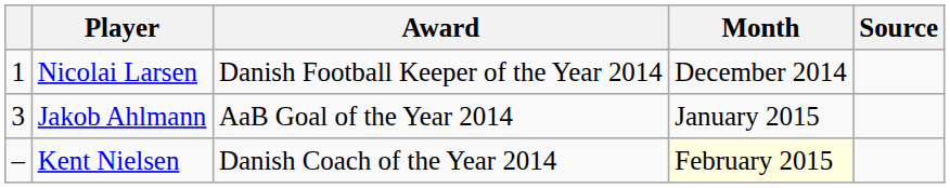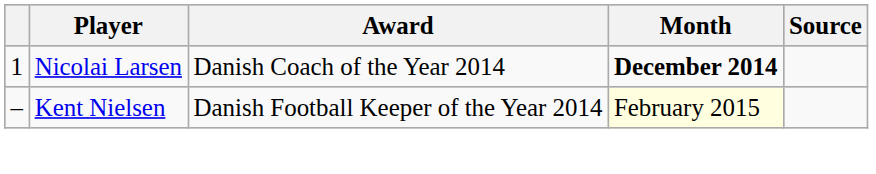Nicolai Larsen | Award: Danish Football Keeper of the Year 2014 -> Danish Coach of the Year 2014
Nicolai Larsen | Month: normal -> bold
- row: 3 | Jakob Ahlmann | AaB Goal of the Year 2014 | January 2015
Kent Nielsen | Award: Danish Coach of the Year 2014 -> Danish Football Keeper of the Year 2014
